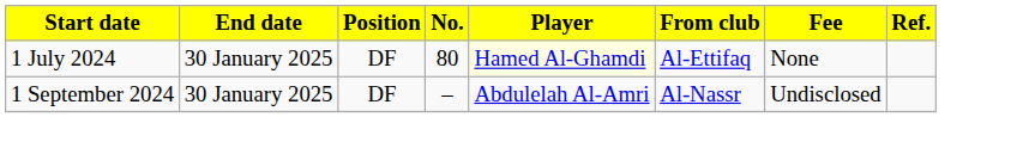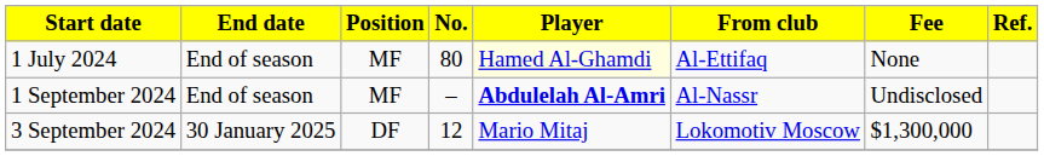1 July 2024 | End date: 30 January 2025 -> End of season
1 July 2024 | Position: DF -> MF
1 September 2024 | End date: 30 January 2025 -> End of season
1 September 2024 | Position: DF -> MF
1 September 2024 | Player: normal -> bold
+ row: 3 September 2024 | 30 January 2025 | DF | 12 | Mario Mitaj | Lokomotiv Moscow | $1,300,000
